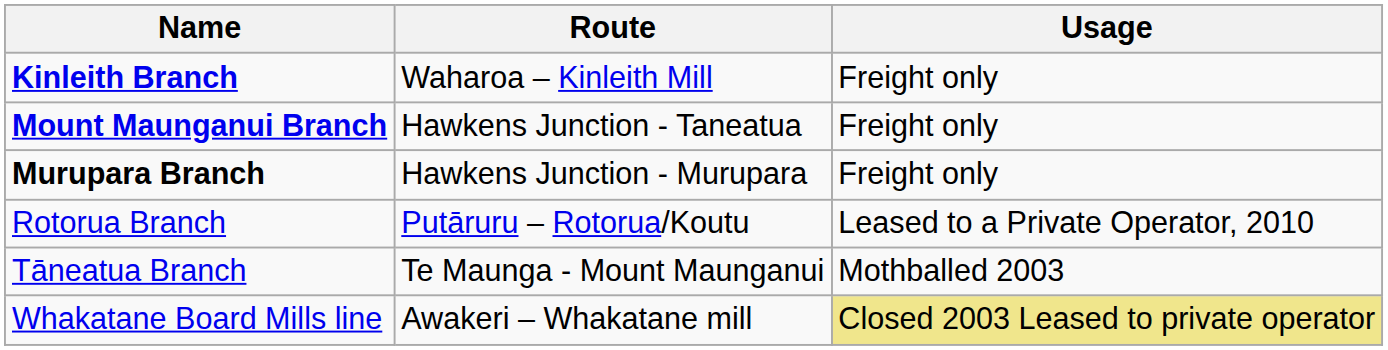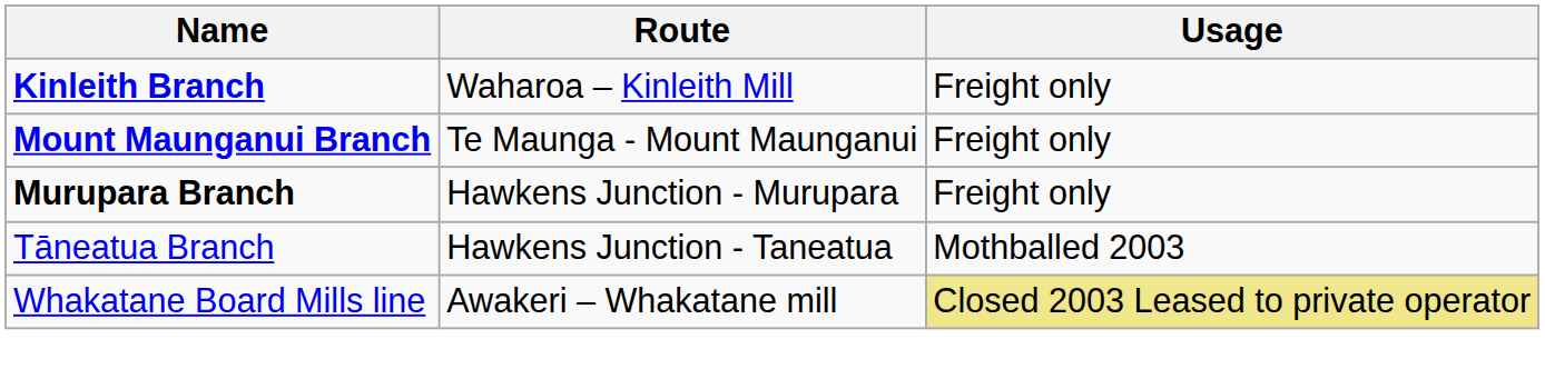Mount Maunganui Branch | Route: Hawkens Junction - Taneatua -> Te Maunga - Mount Maunganui
- row: Rotorua Branch | Putāruru – Rotorua/Koutu | Leased to a Private Operator, 2010
Tāneatua Branch | Route: Te Maunga - Mount Maunganui -> Hawkens Junction - Taneatua
